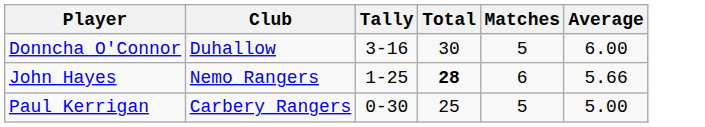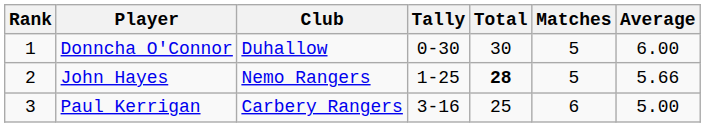+ column: Rank | 1 | 2 | 3
Donncha O'Connor | Tally: 3-16 -> 0-30
John Hayes | Matches: 6 -> 5
Paul Kerrigan | Tally: 0-30 -> 3-16
Paul Kerrigan | Matches: 5 -> 6
